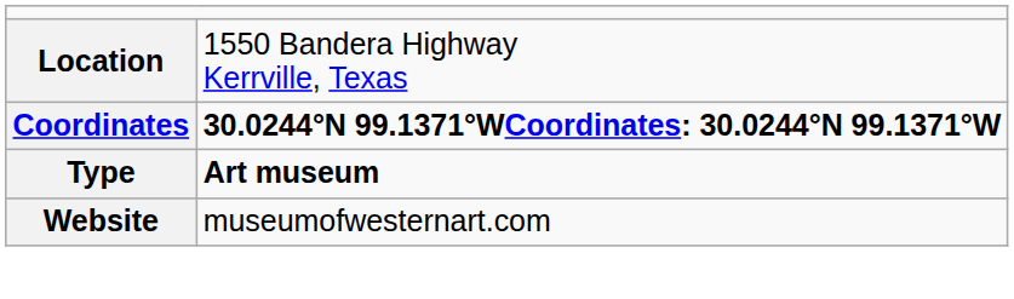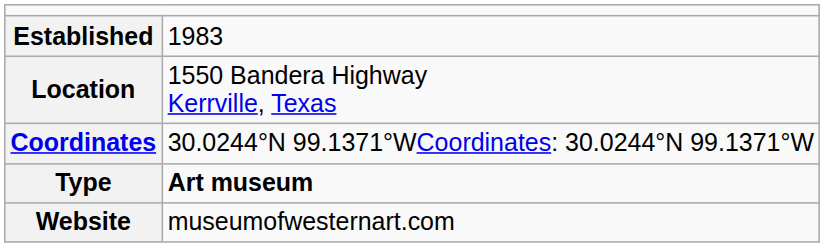+ row: Established | 1983
Coordinates | column 2: bold -> normal
